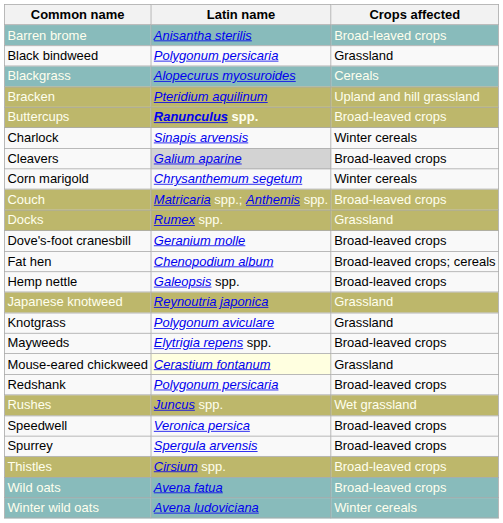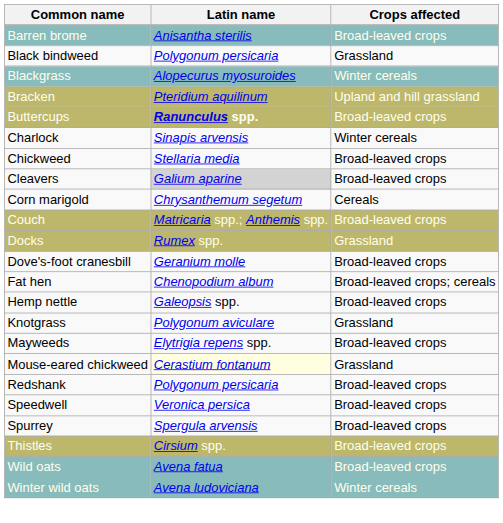Blackgrass | Crops affected: Cereals -> Winter cereals
+ row: Chickweed | Stellaria media | Broad-leaved crops
Corn marigold | Crops affected: Winter cereals -> Cereals
- row: Japanese knotweed | Reynoutria japonica | Grassland
- row: Rushes | Juncus spp. | Wet grassland
